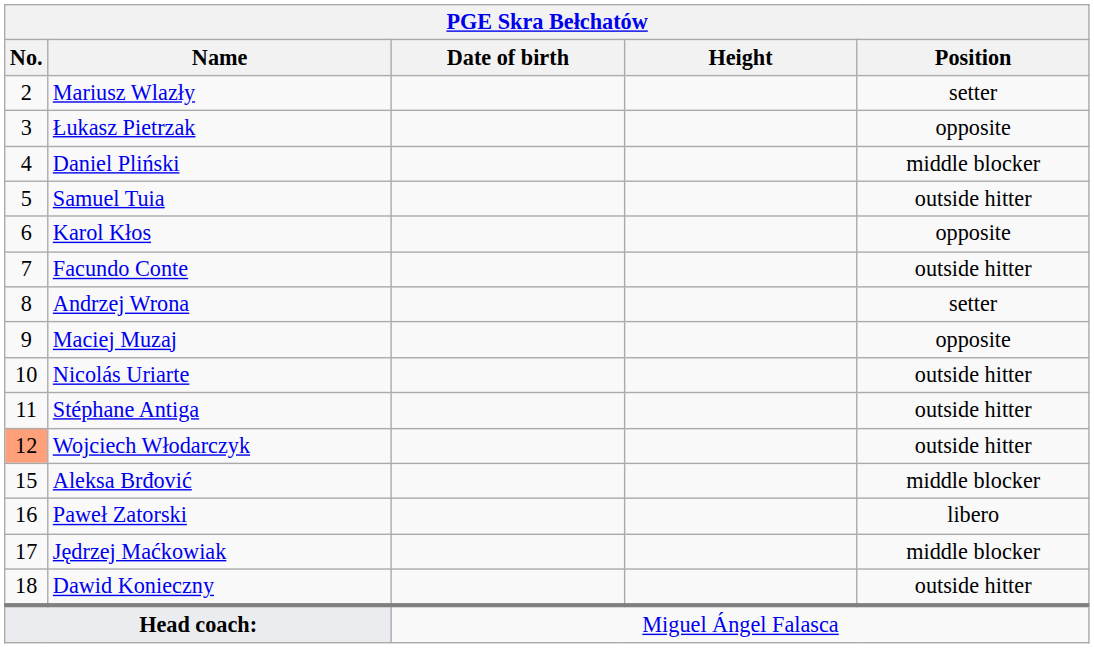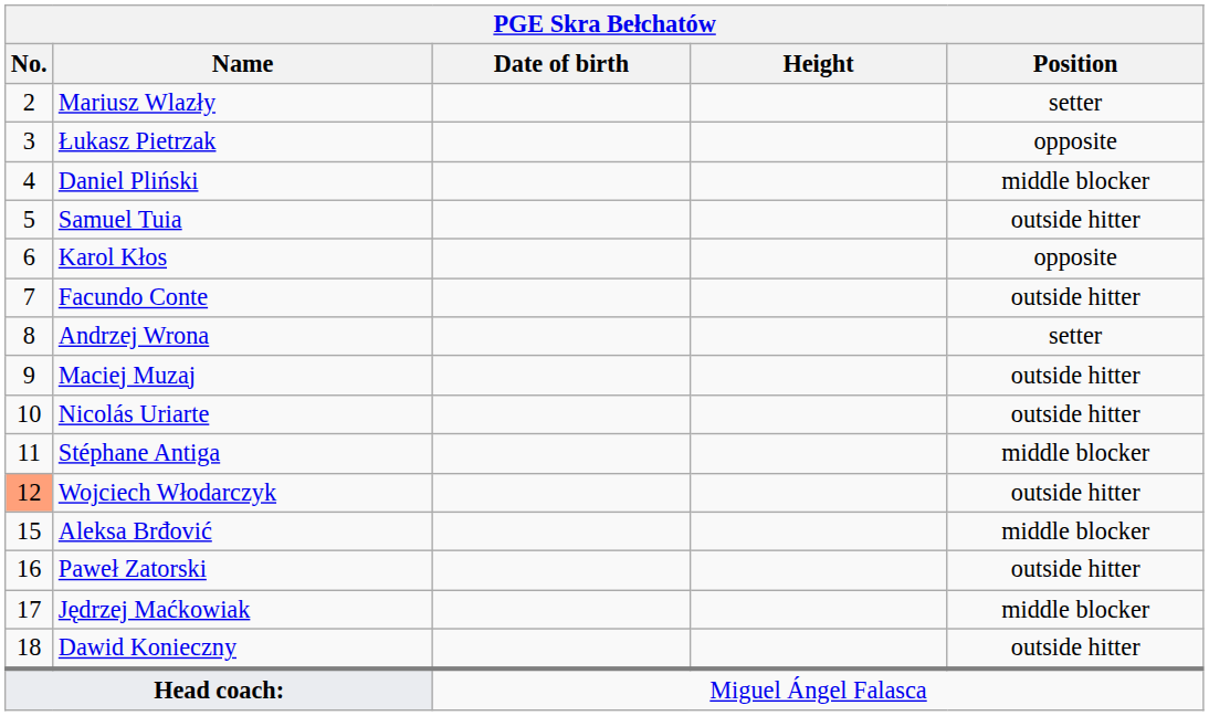Maciej Muzaj | Position: opposite -> outside hitter
Stéphane Antiga | Position: outside hitter -> middle blocker
Paweł Zatorski | Position: libero -> outside hitter
